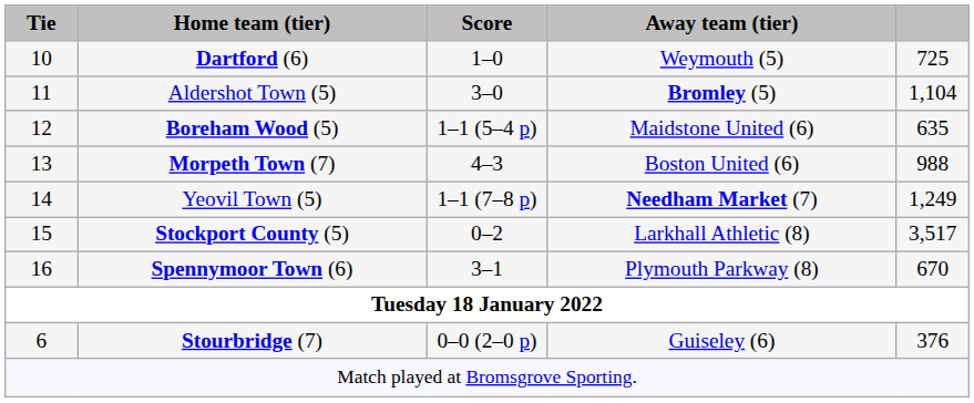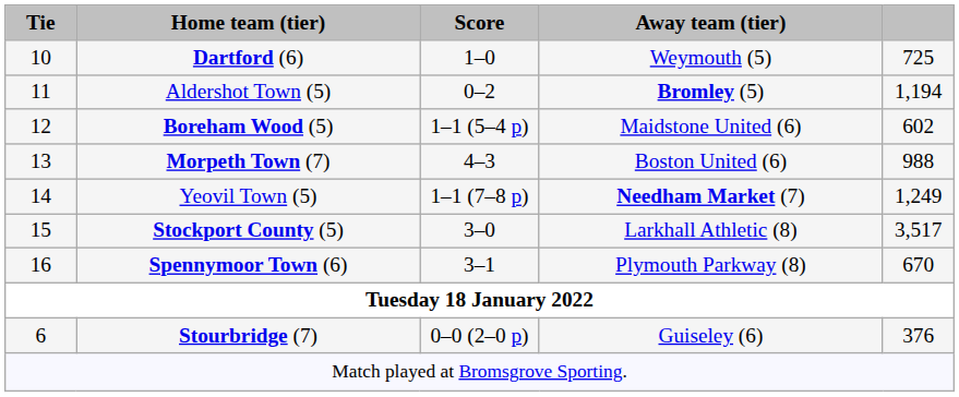Aldershot Town (5) | Score: 3–0 -> 0–2
Aldershot Town (5) | column 5: 1,104 -> 1,194
Boreham Wood (5) | column 5: 635 -> 602
Stockport County (5) | Score: 0–2 -> 3–0
